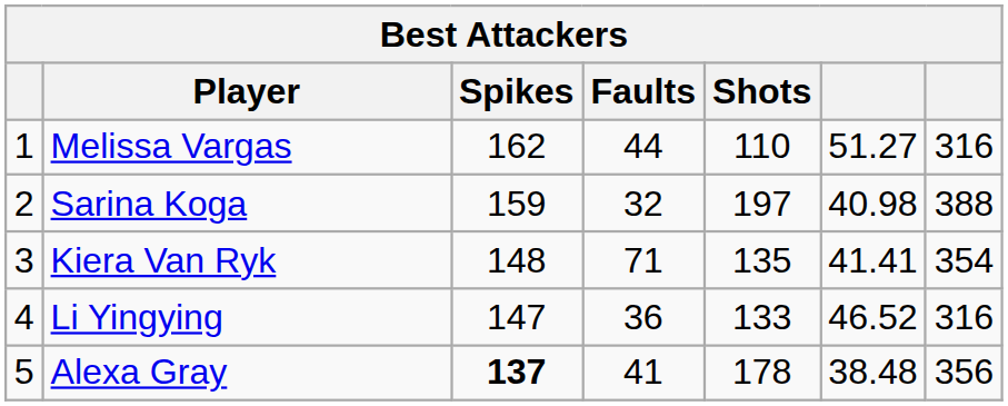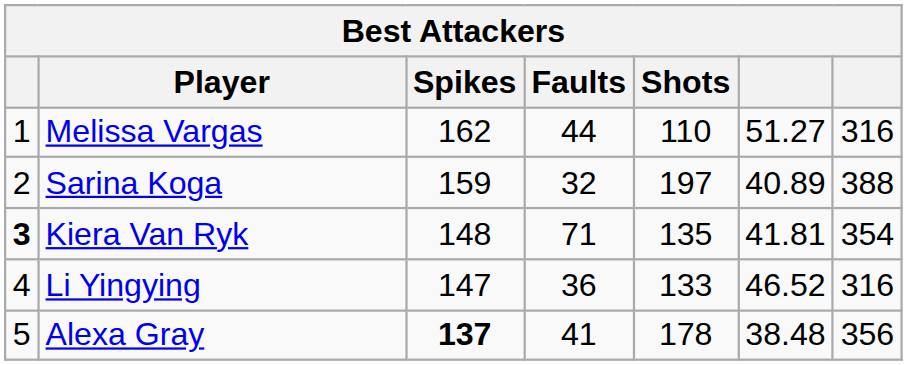Sarina Koga | column 6: 40.98 -> 40.89
Kiera Van Ryk | column 1: normal -> bold
Kiera Van Ryk | column 6: 41.41 -> 41.81
